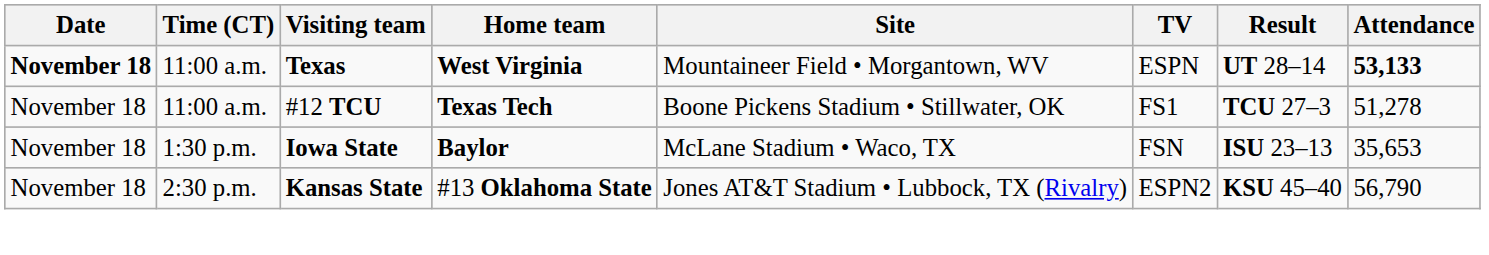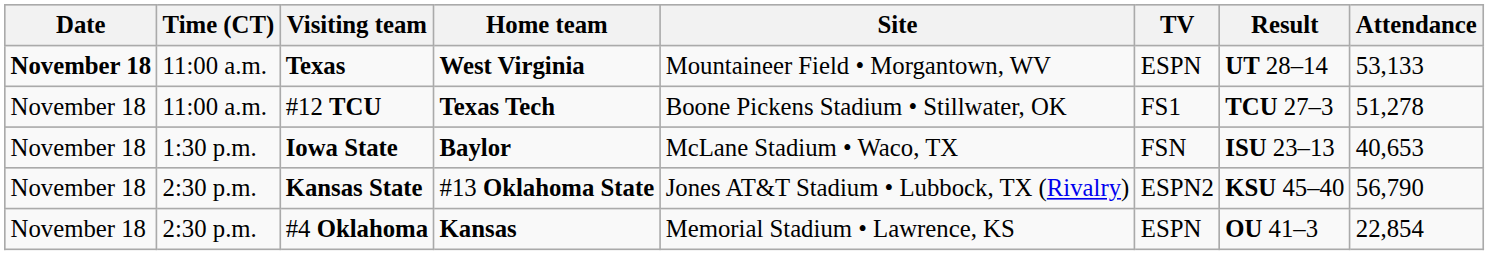Texas | Attendance: bold -> normal
Iowa State | Attendance: 35,653 -> 40,653
+ row: November 18 | 2:30 p.m. | #4 Oklahoma | Kansas | Memorial Stadium • Lawrence, KS | ESPN | OU 41–3 | 22,854
